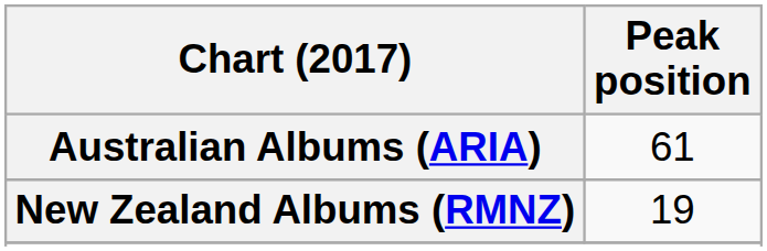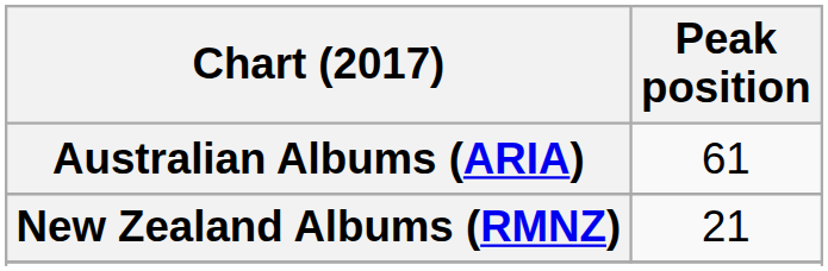New Zealand Albums (RMNZ) | Peak position: 19 -> 21
